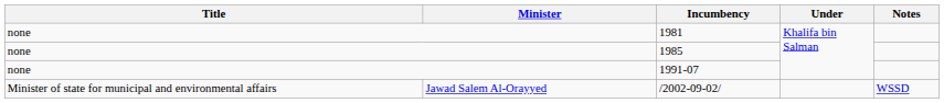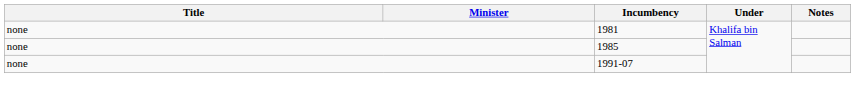- row: Minister of state for municipal and environmental affairs | Jawad Salem Al-Orayyed | /2002-09-02/ | WSSD
